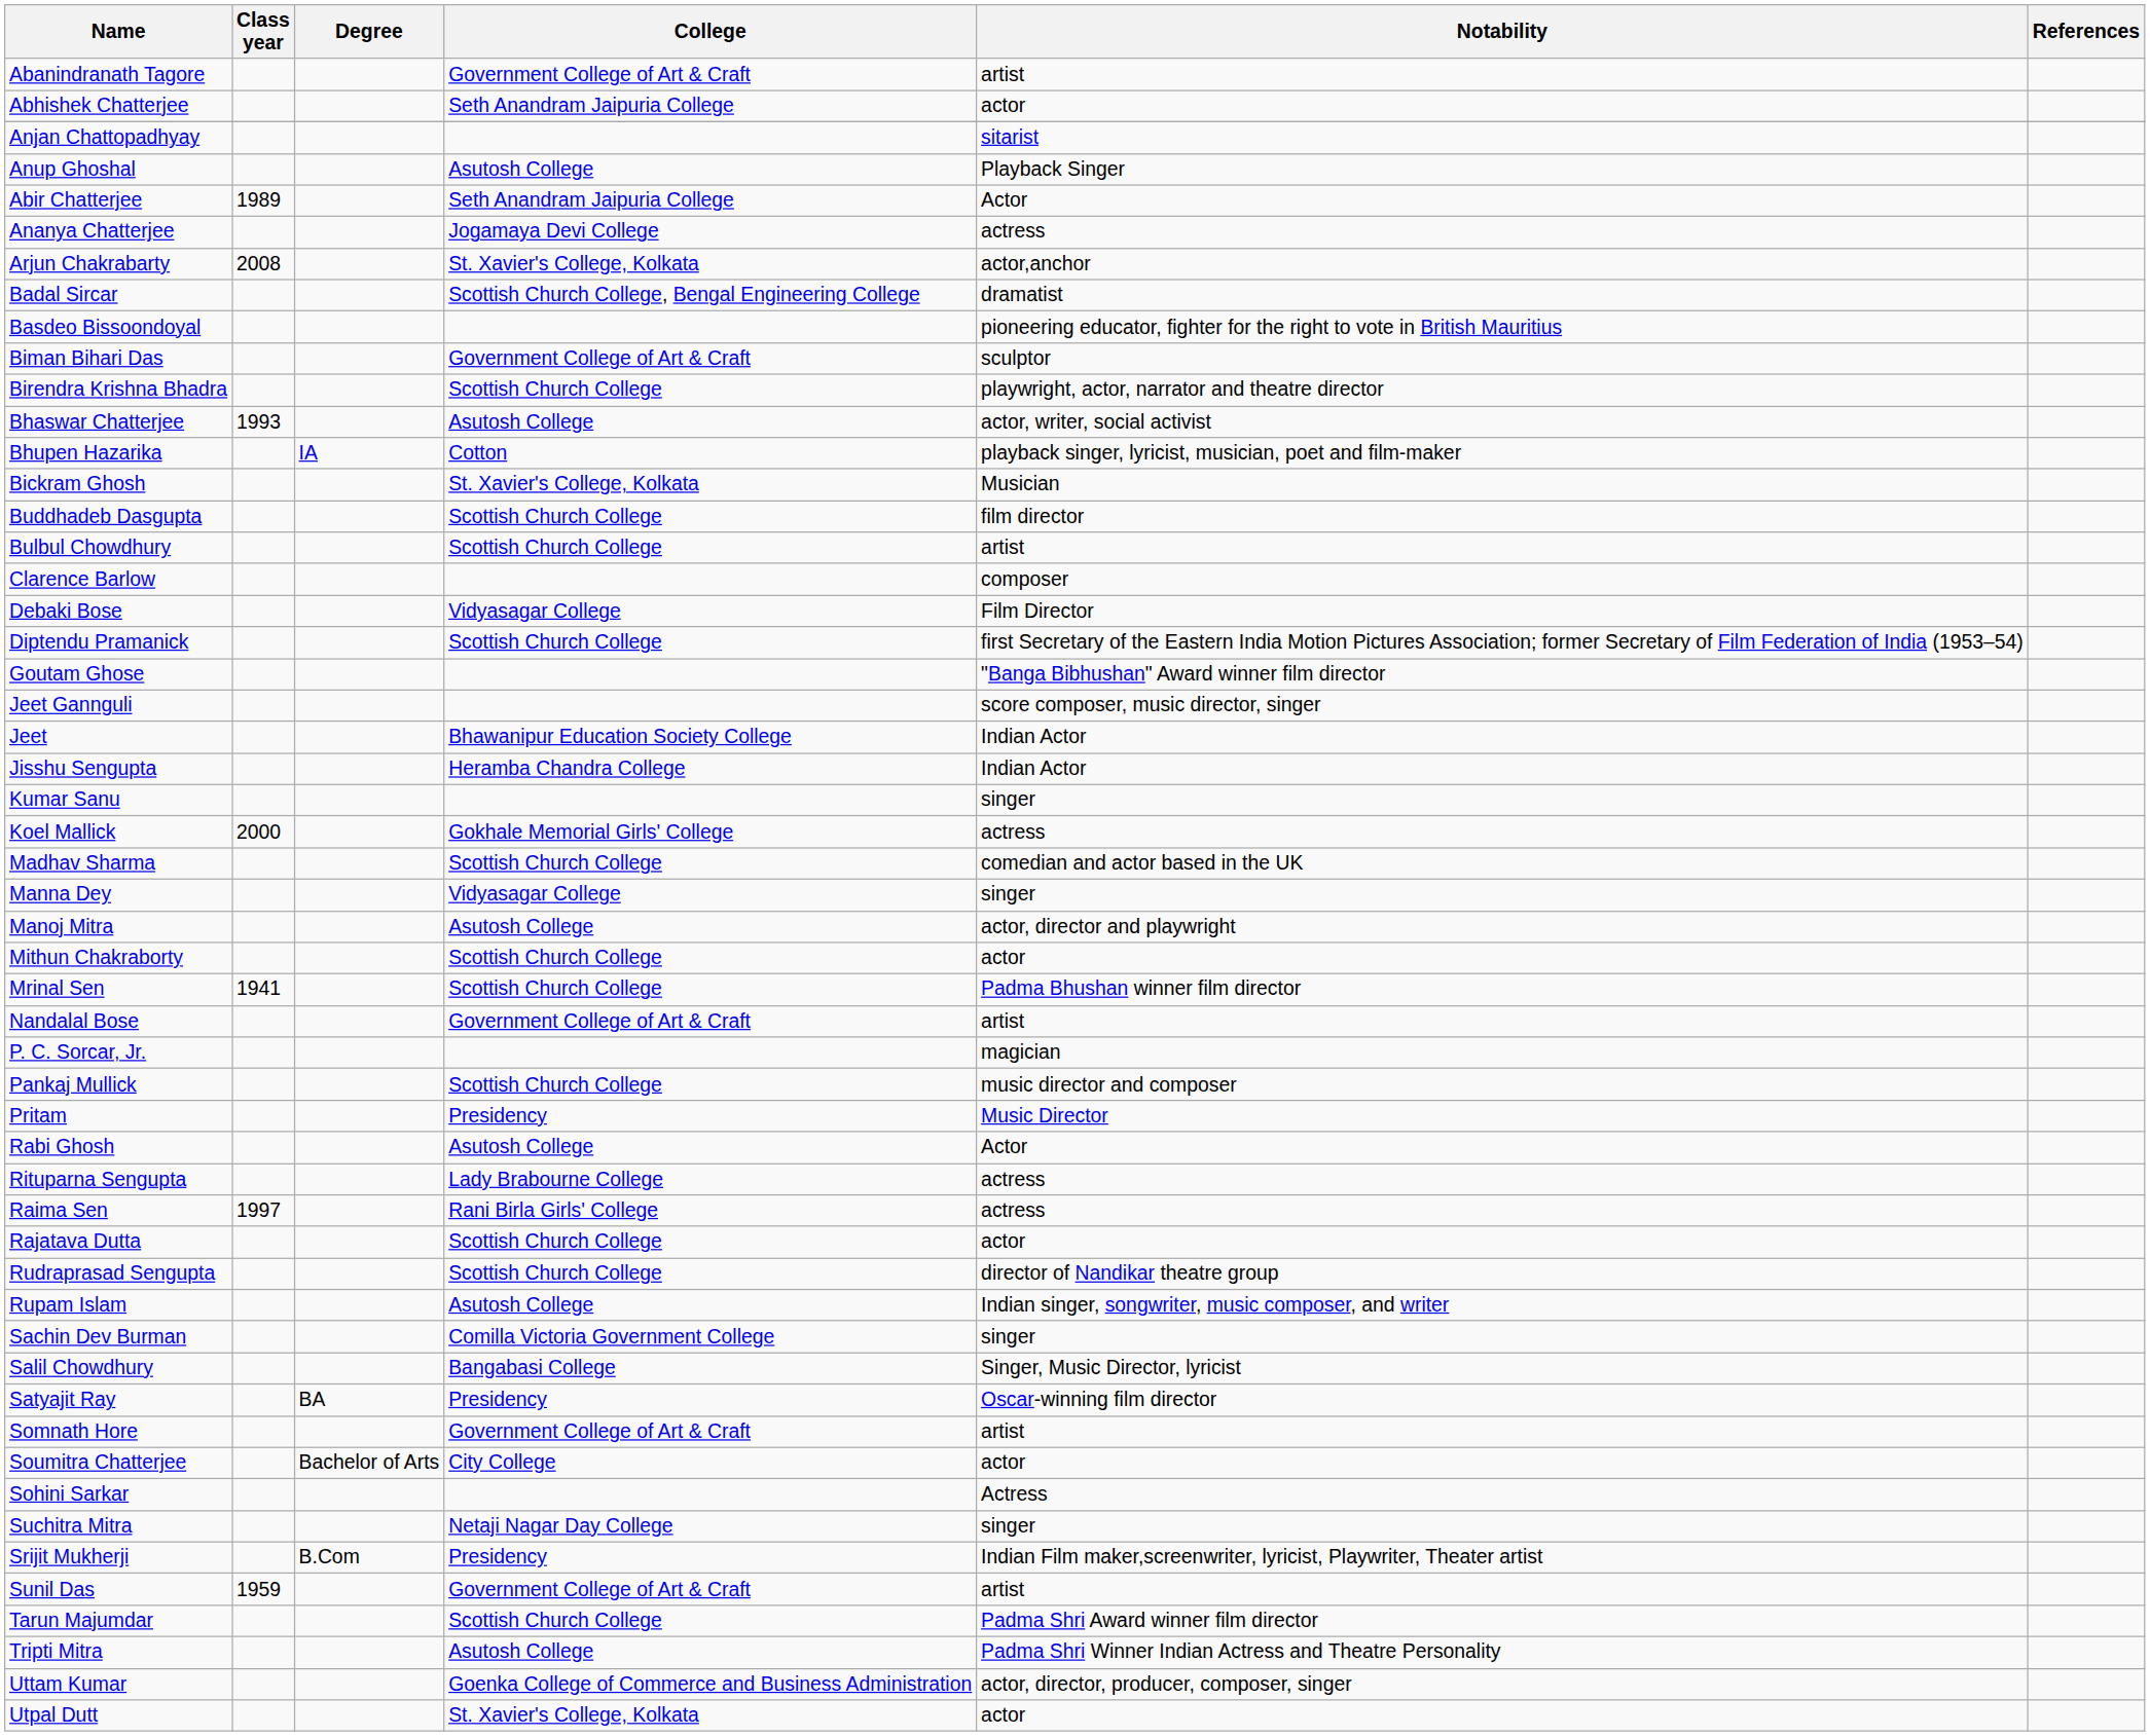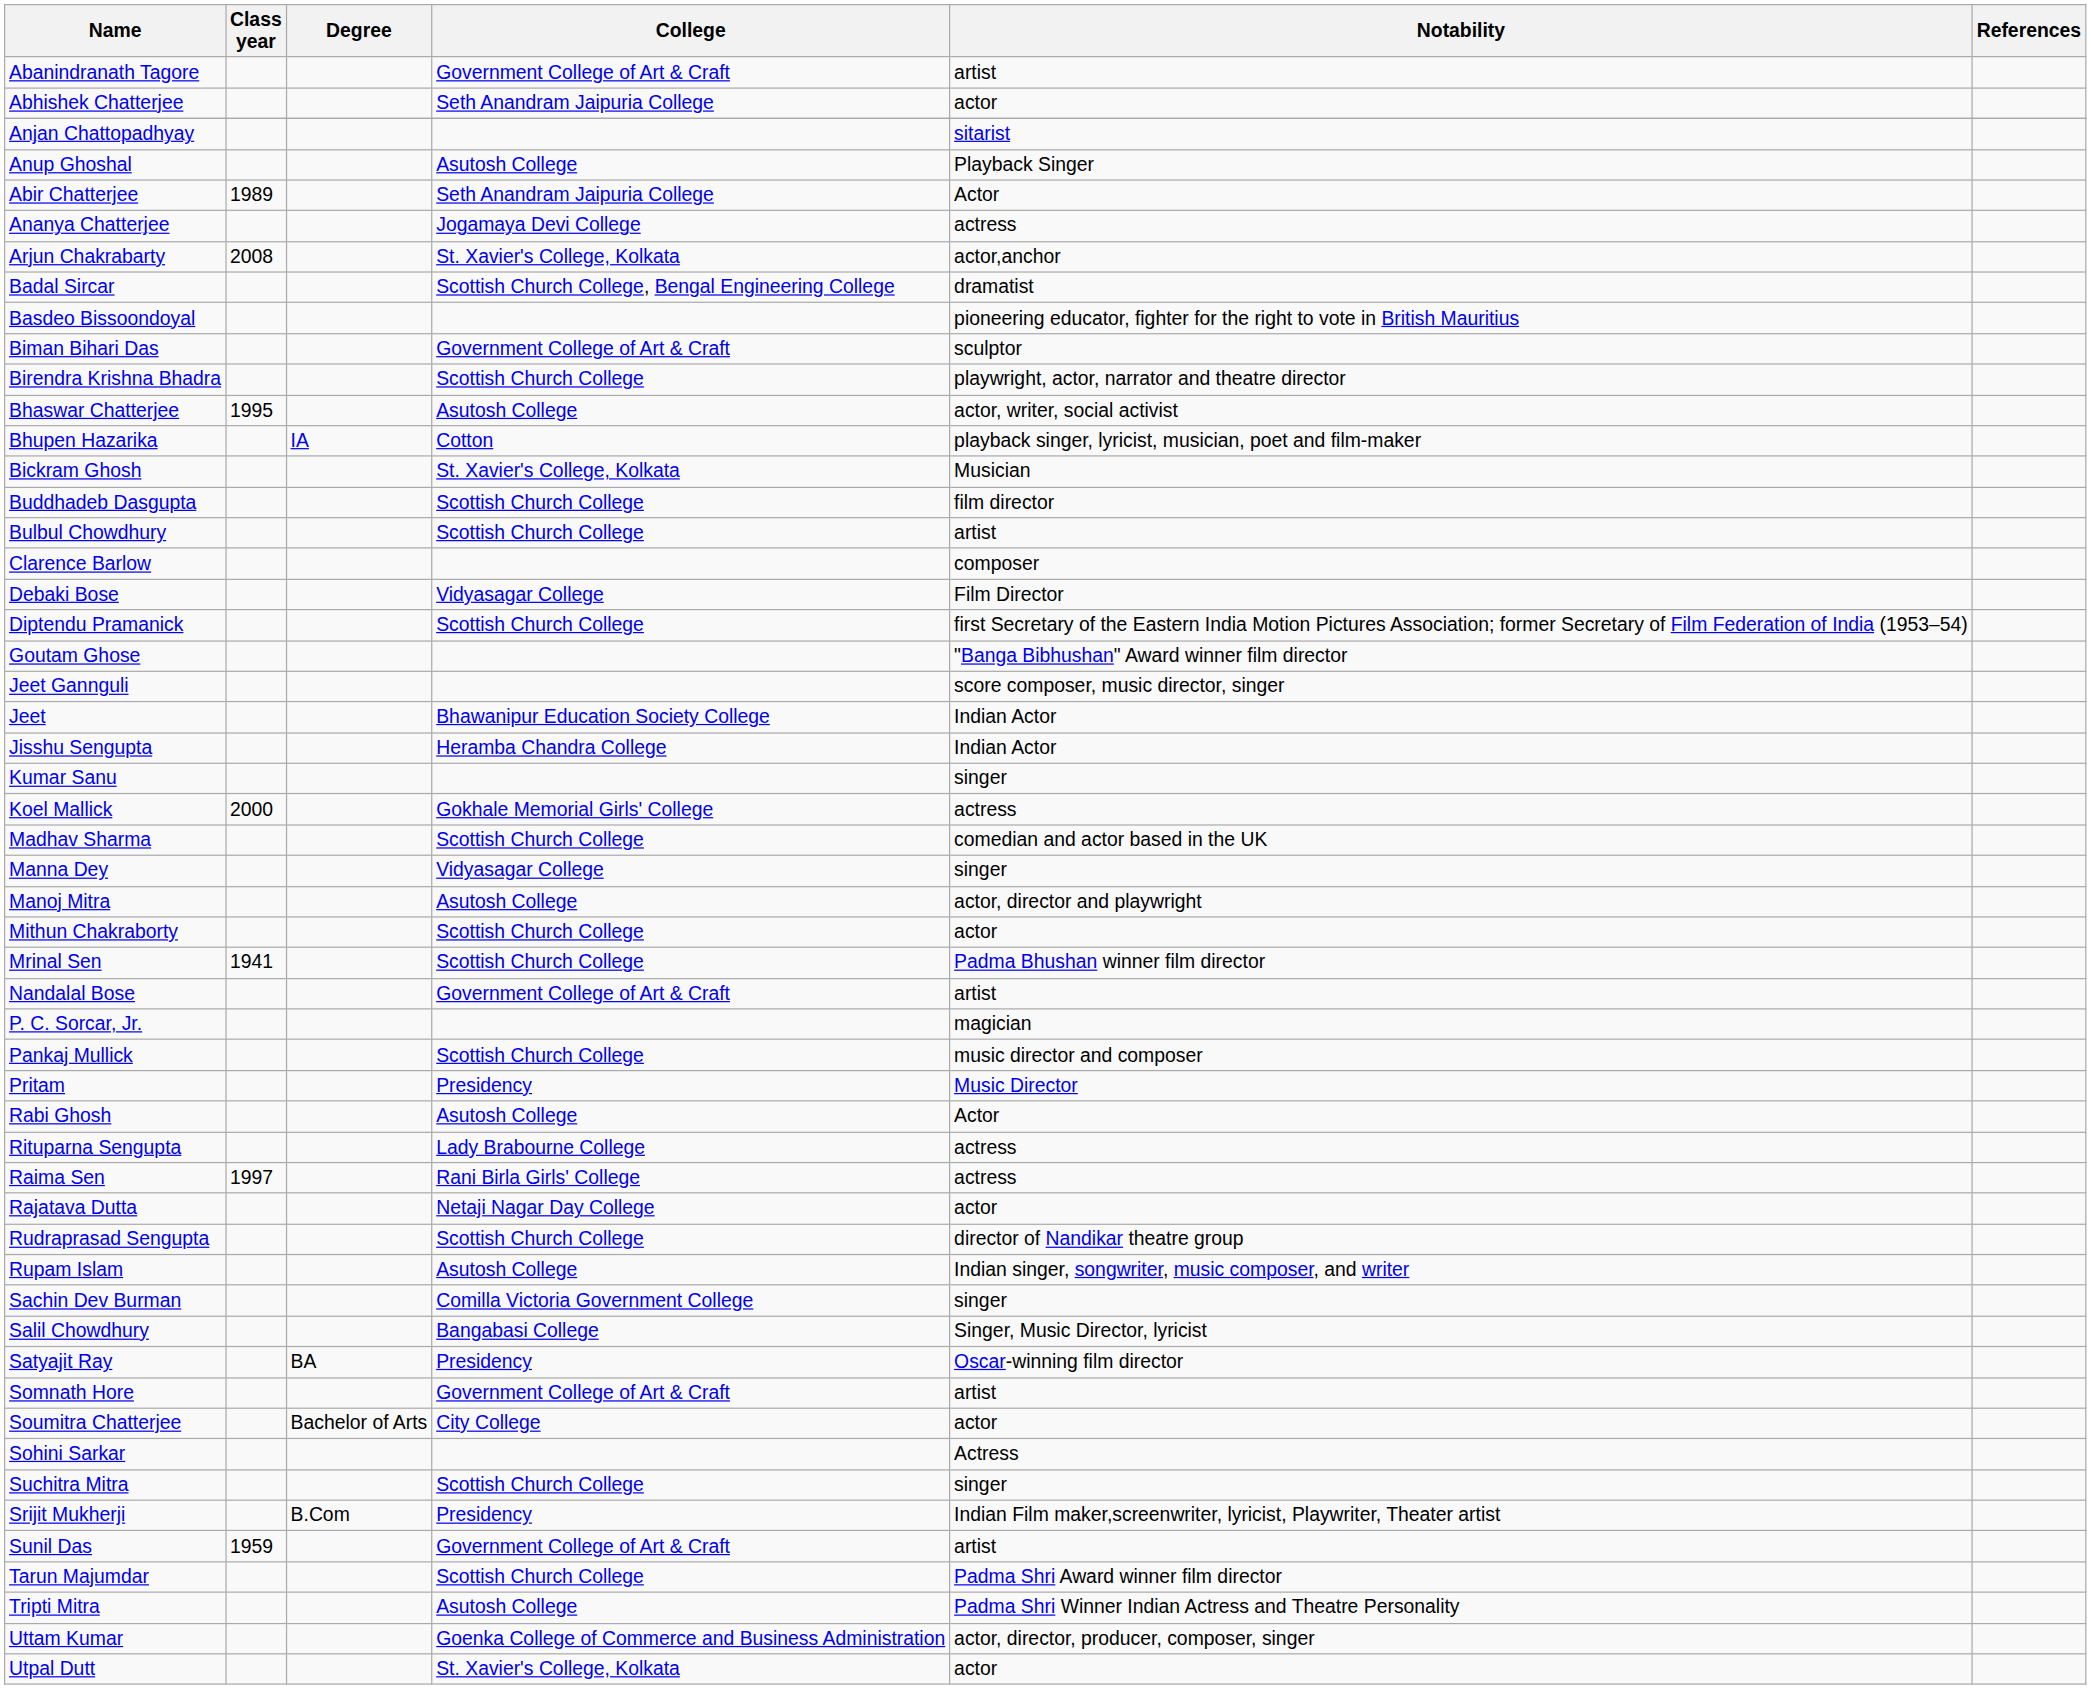Bhaswar Chatterjee | Class year: 1993 -> 1995
Rajatava Dutta | College: Scottish Church College -> Netaji Nagar Day College
Suchitra Mitra | College: Netaji Nagar Day College -> Scottish Church College
